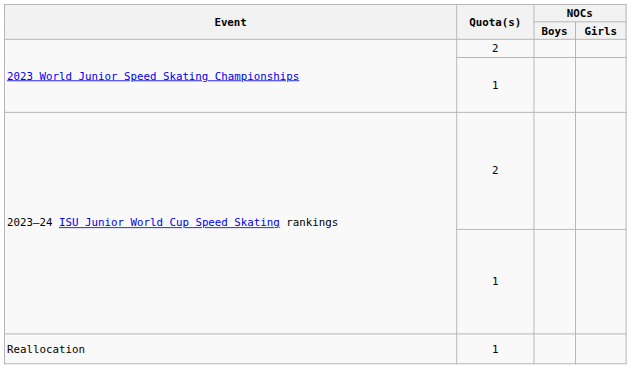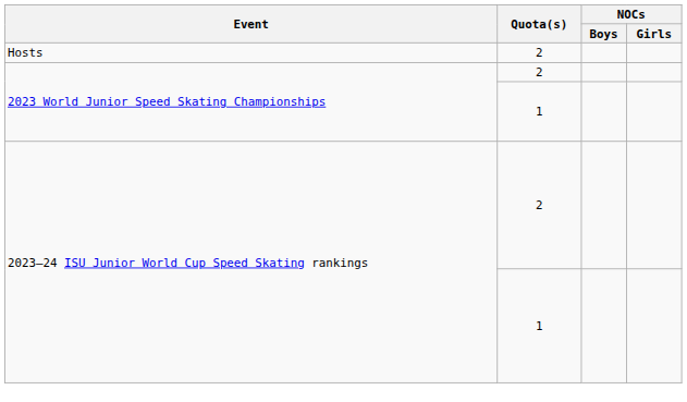+ row: Hosts | 2
- row: Reallocation | 1
